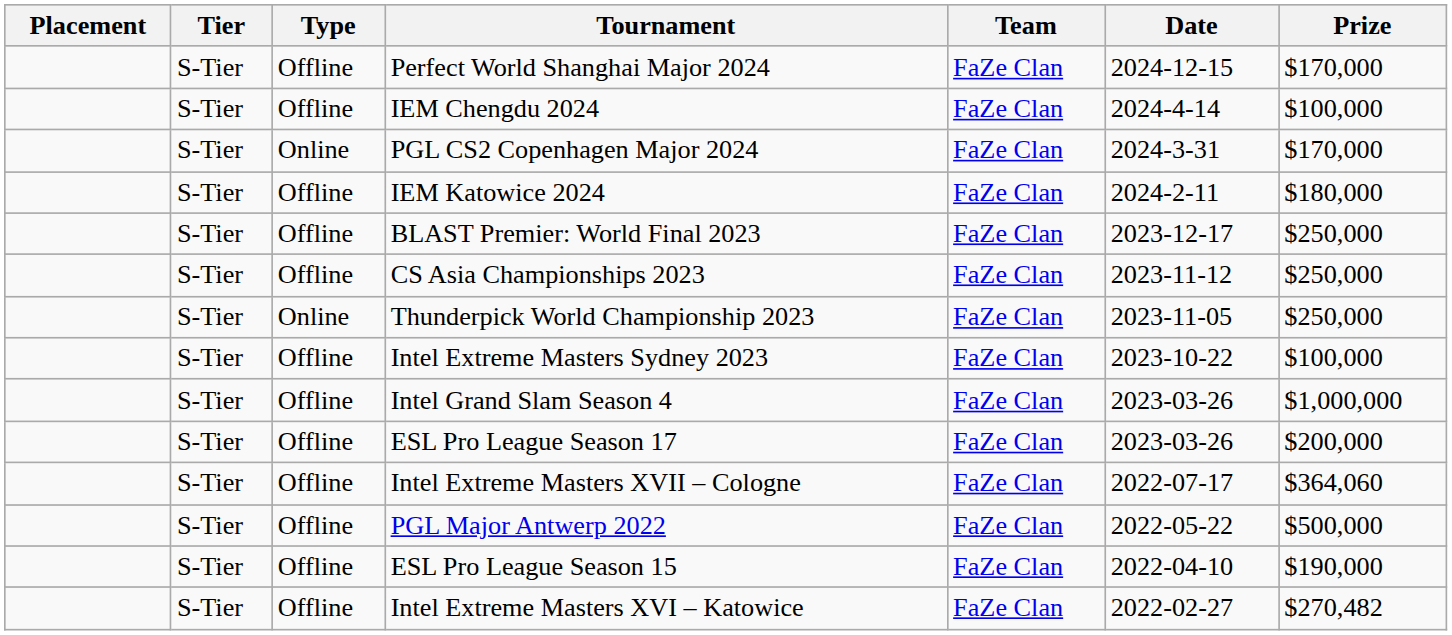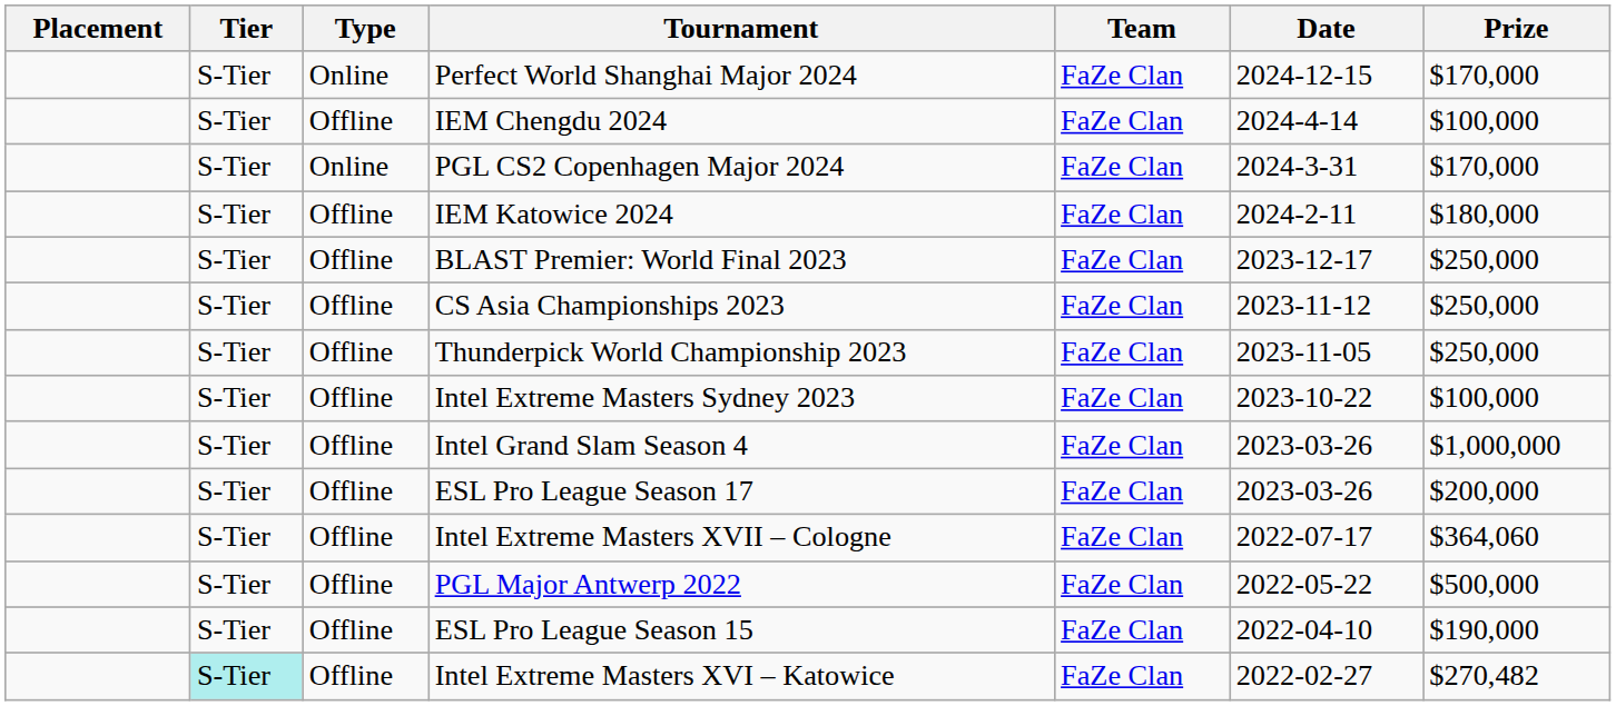Perfect World Shanghai Major 2024 | Type: Offline -> Online
Thunderpick World Championship 2023 | Type: Online -> Offline
Intel Extreme Masters XVI – Katowice | Tier: no background -> paleturquoise background
